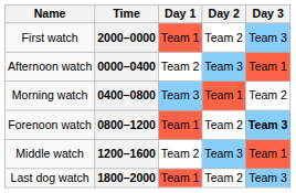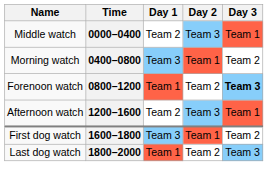- row: First watch | 2000–0000 | Team 1 | Team 2 | Team 3
0000–0400 | Name: Afternoon watch -> Middle watch
1200–1600 | Name: Middle watch -> Afternoon watch
+ row: First dog watch | 1600–1800 | Team 3 | Team 1 | Team 2
